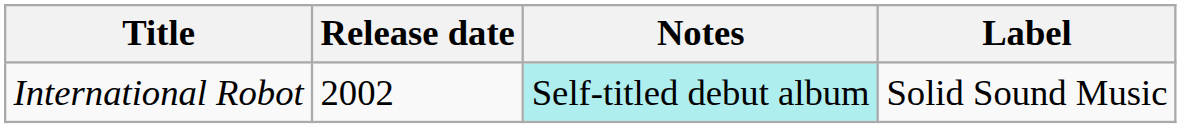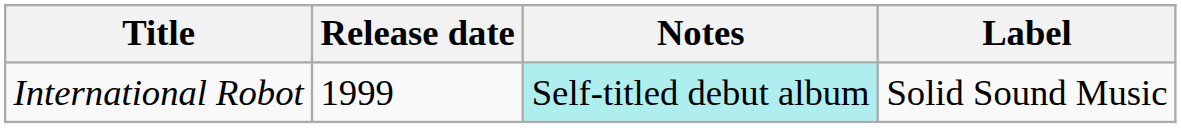International Robot | Release date: 2002 -> 1999
